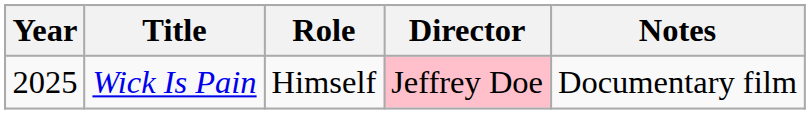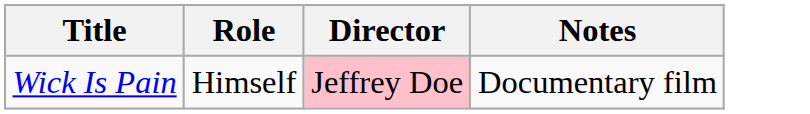- column: Year | 2025
